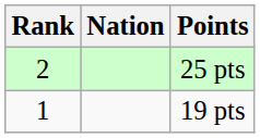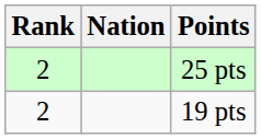19 pts | Rank: 1 -> 2
